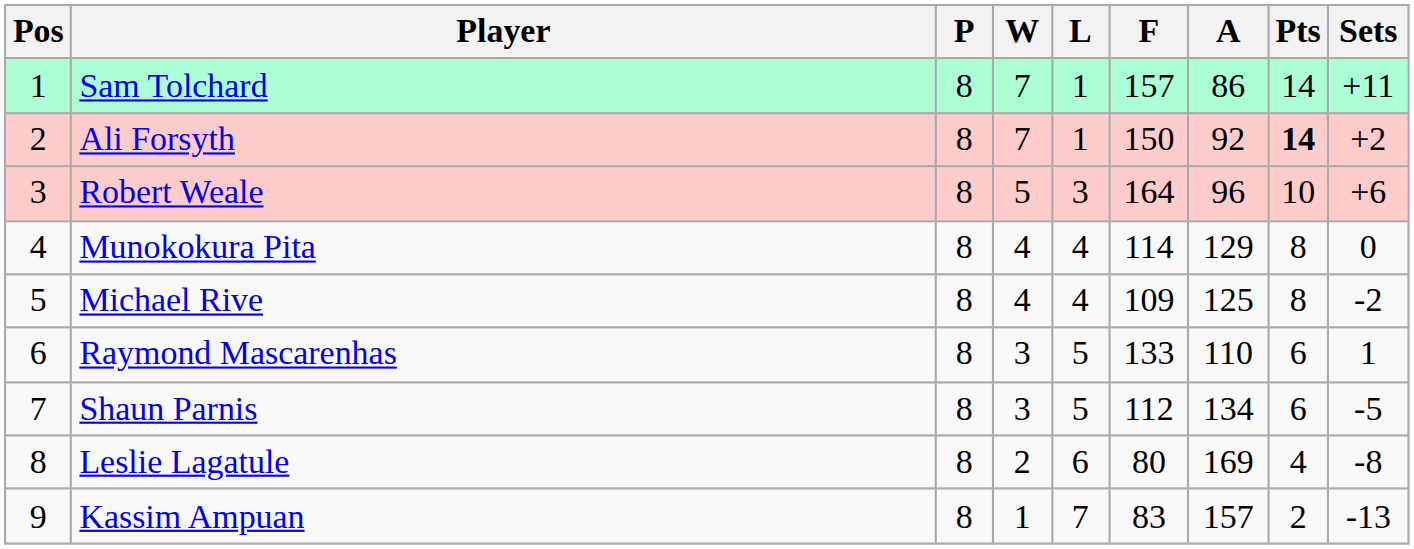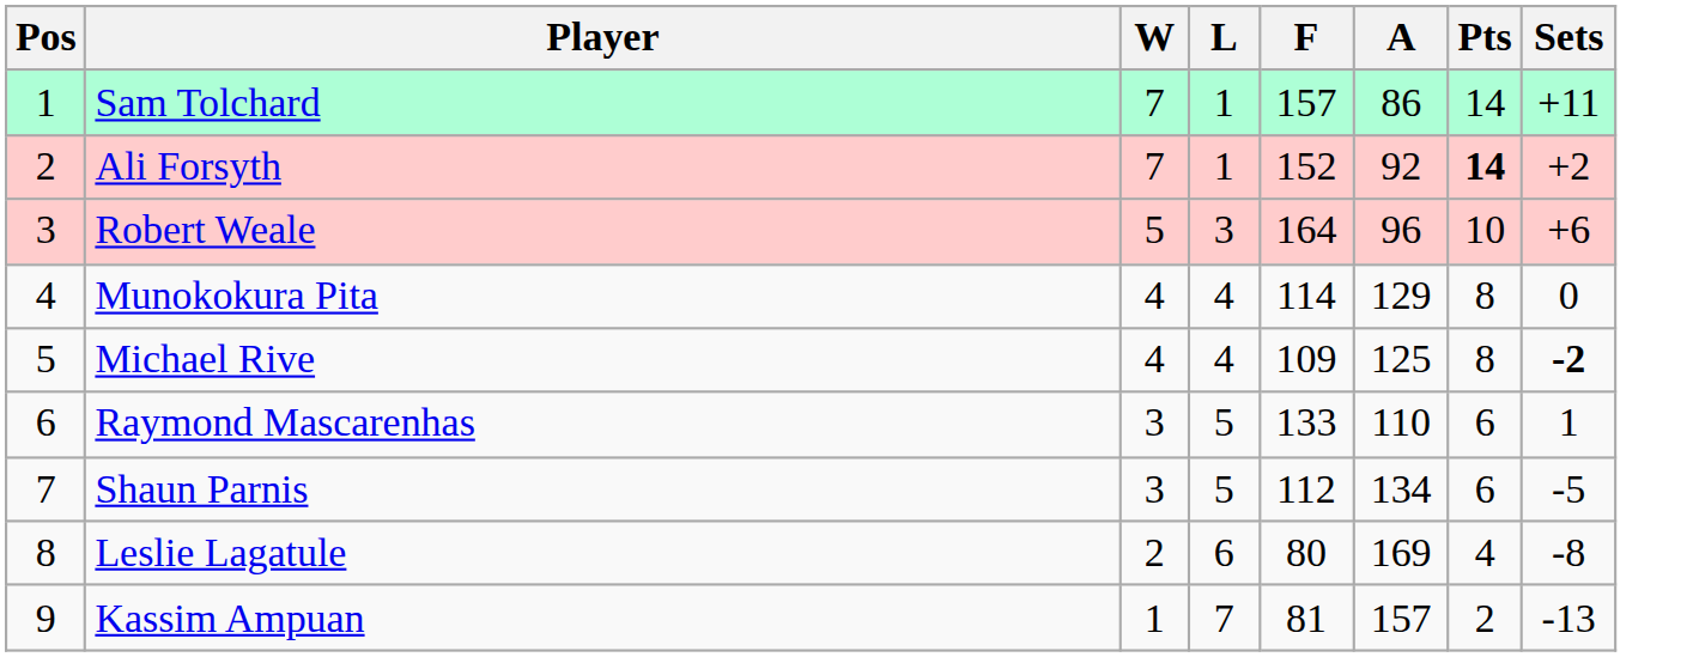- column: P | 8 | 8 | 8 | 8 | 8 | 8 | 8 | 8 | 8
Ali Forsyth | F: 150 -> 152
Michael Rive | Sets: normal -> bold
Kassim Ampuan | F: 83 -> 81
